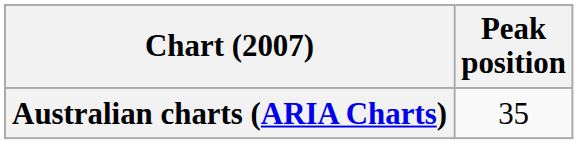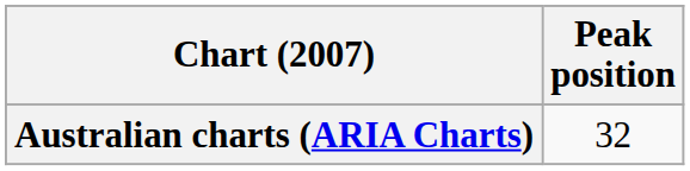Australian charts (ARIA Charts) | Peak position: 35 -> 32
